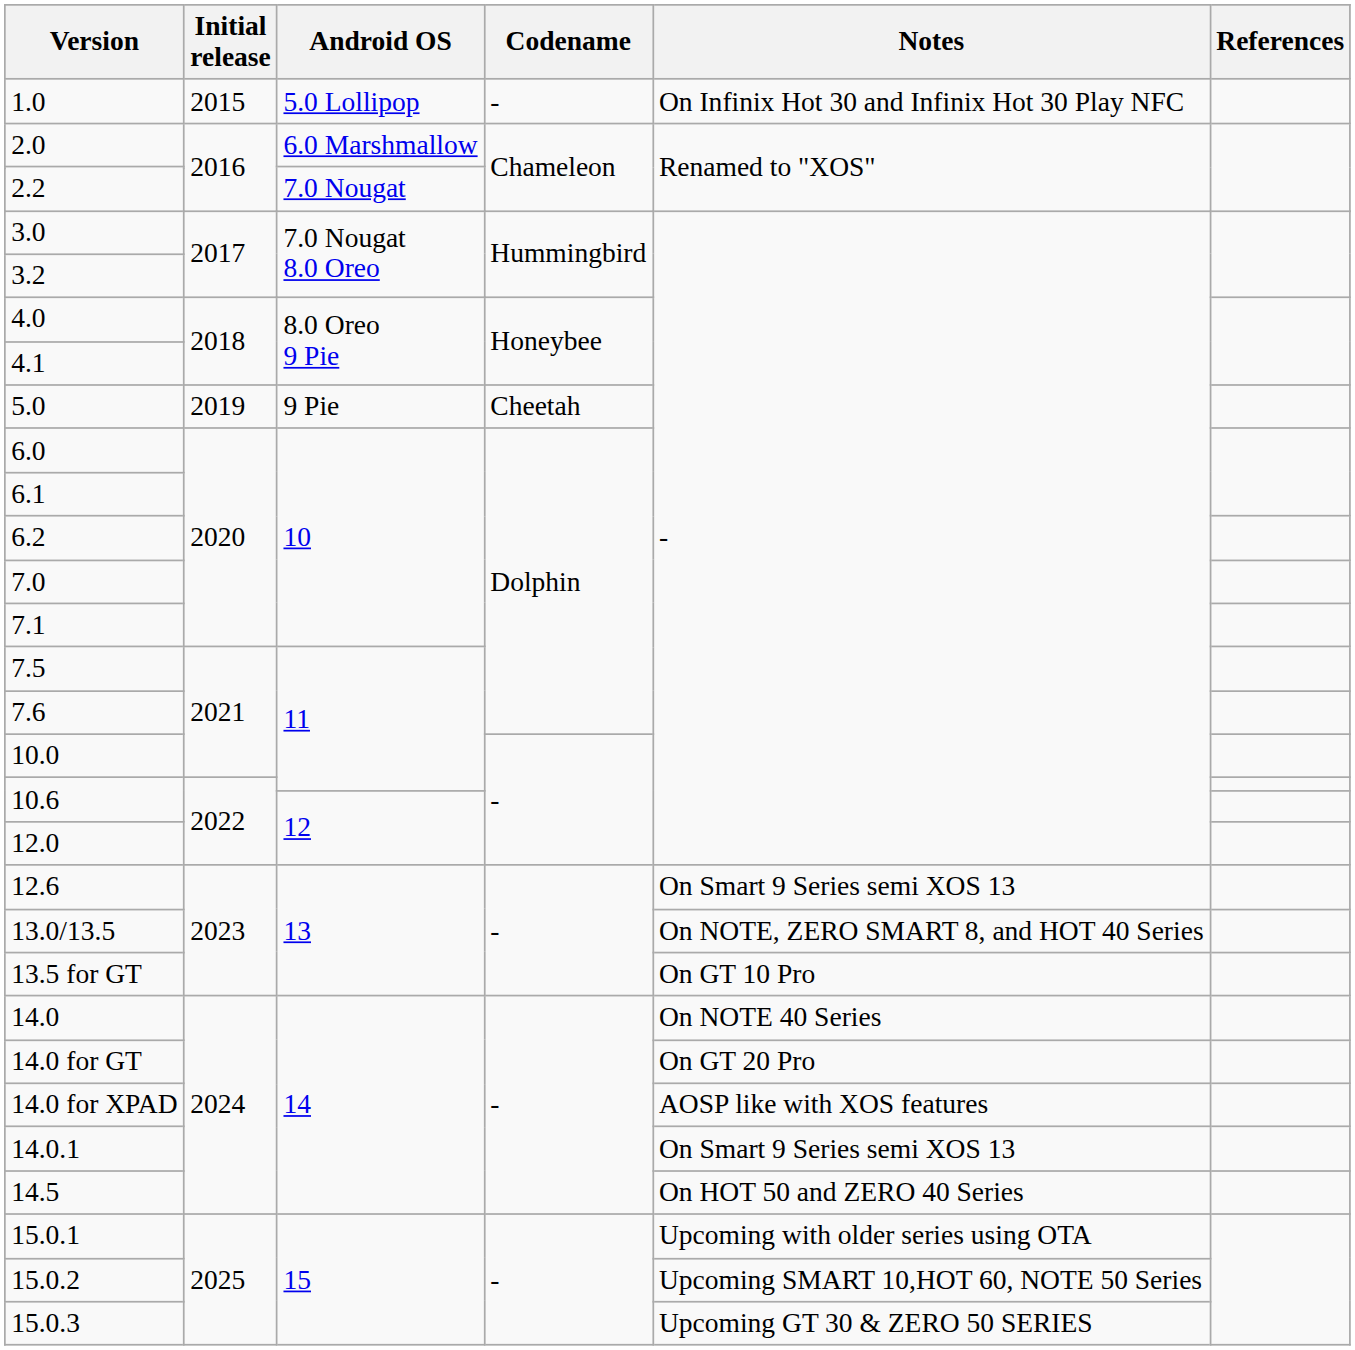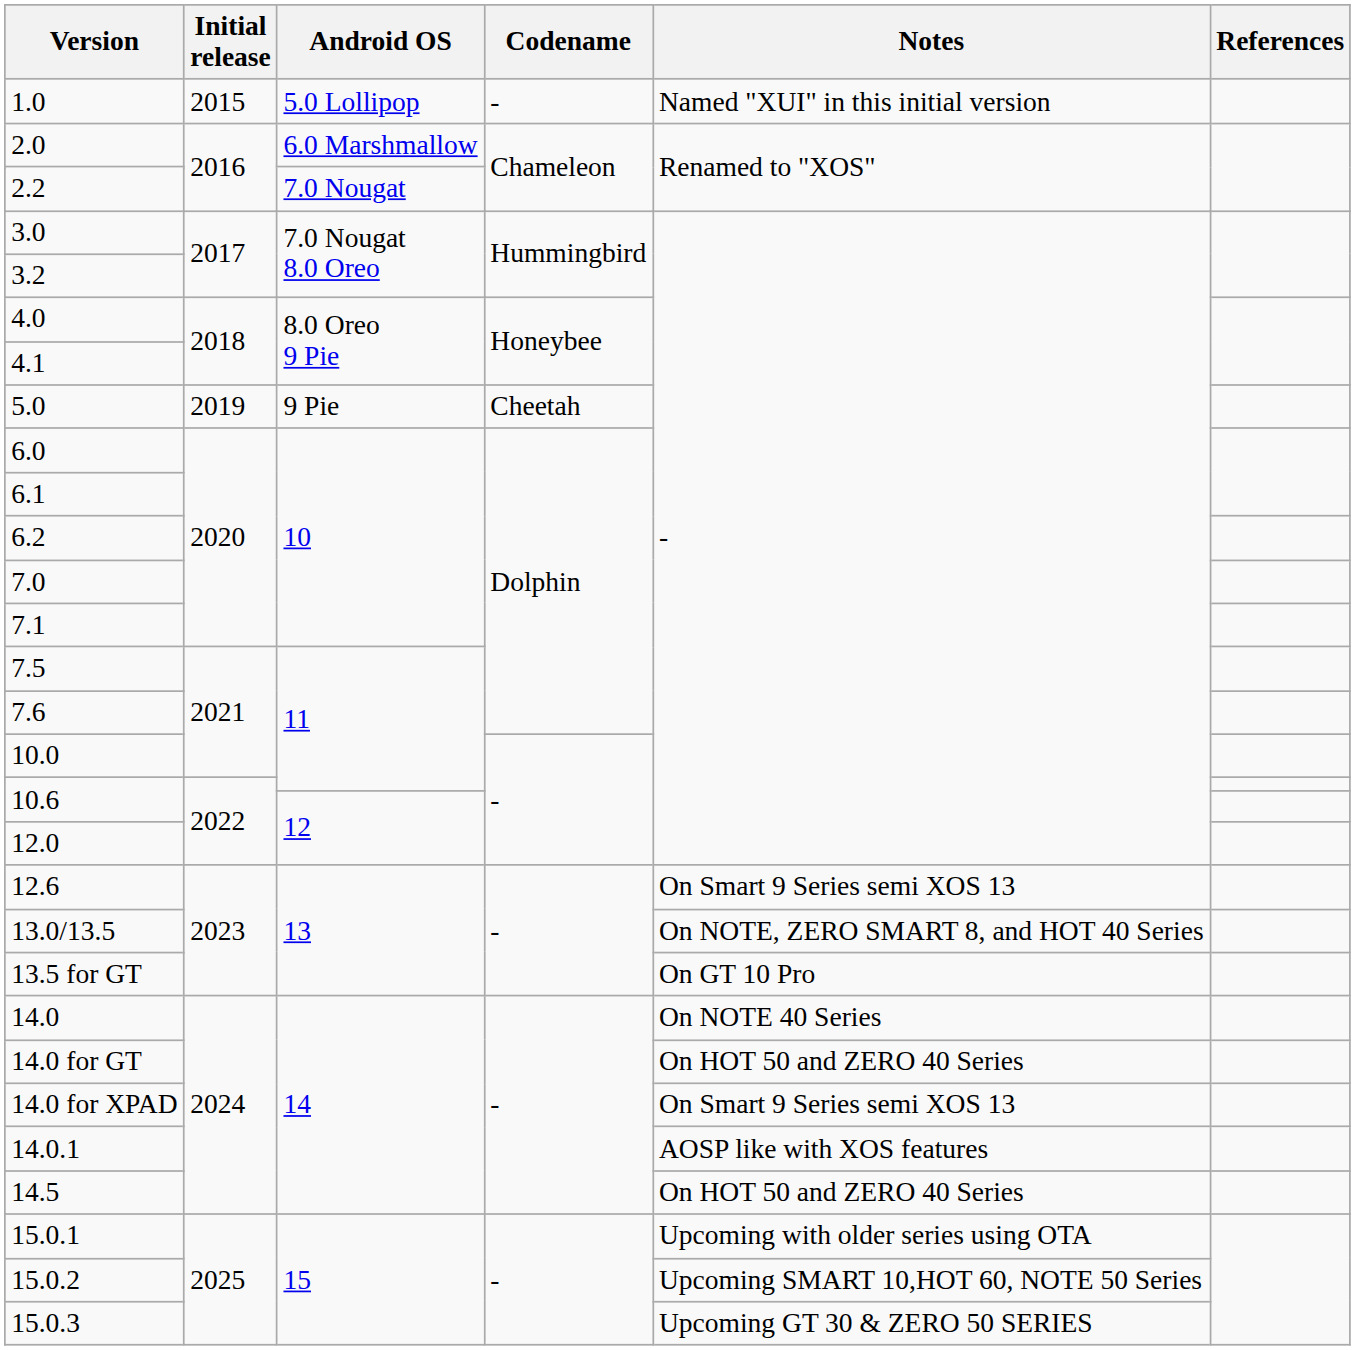1.0 | Notes: On Infinix Hot 30 and Infinix Hot 30 Play NFC -> Named "XUI" in this initial version
14.0 for GT | Notes: On GT 20 Pro -> On HOT 50 and ZERO 40 Series
14.0 for XPAD | Notes: AOSP like with XOS features -> On Smart 9 Series semi XOS 13
14.0.1 | Notes: On Smart 9 Series semi XOS 13 -> AOSP like with XOS features
